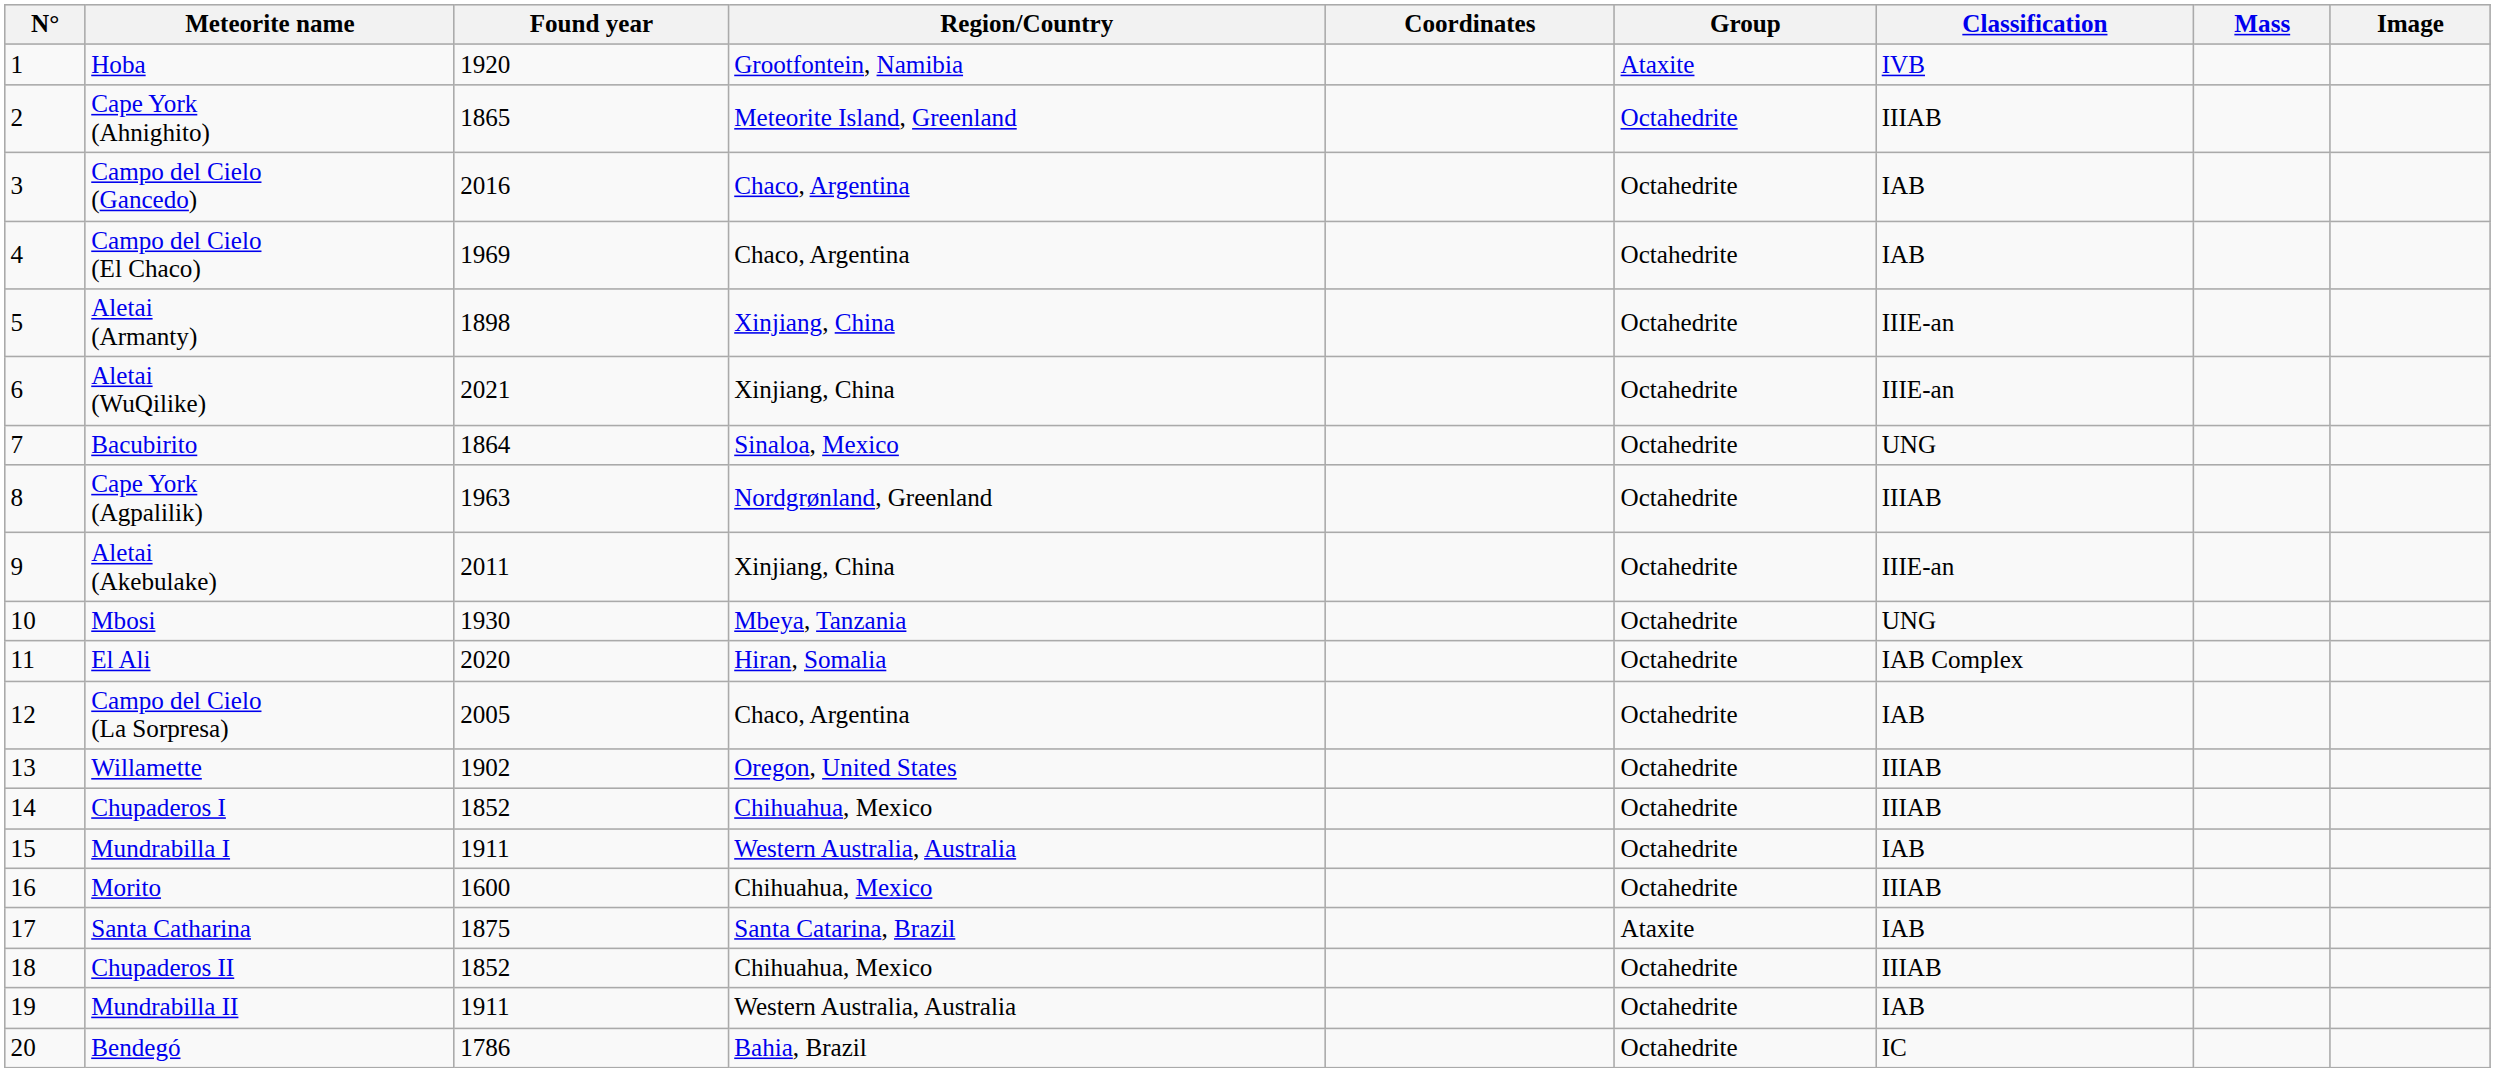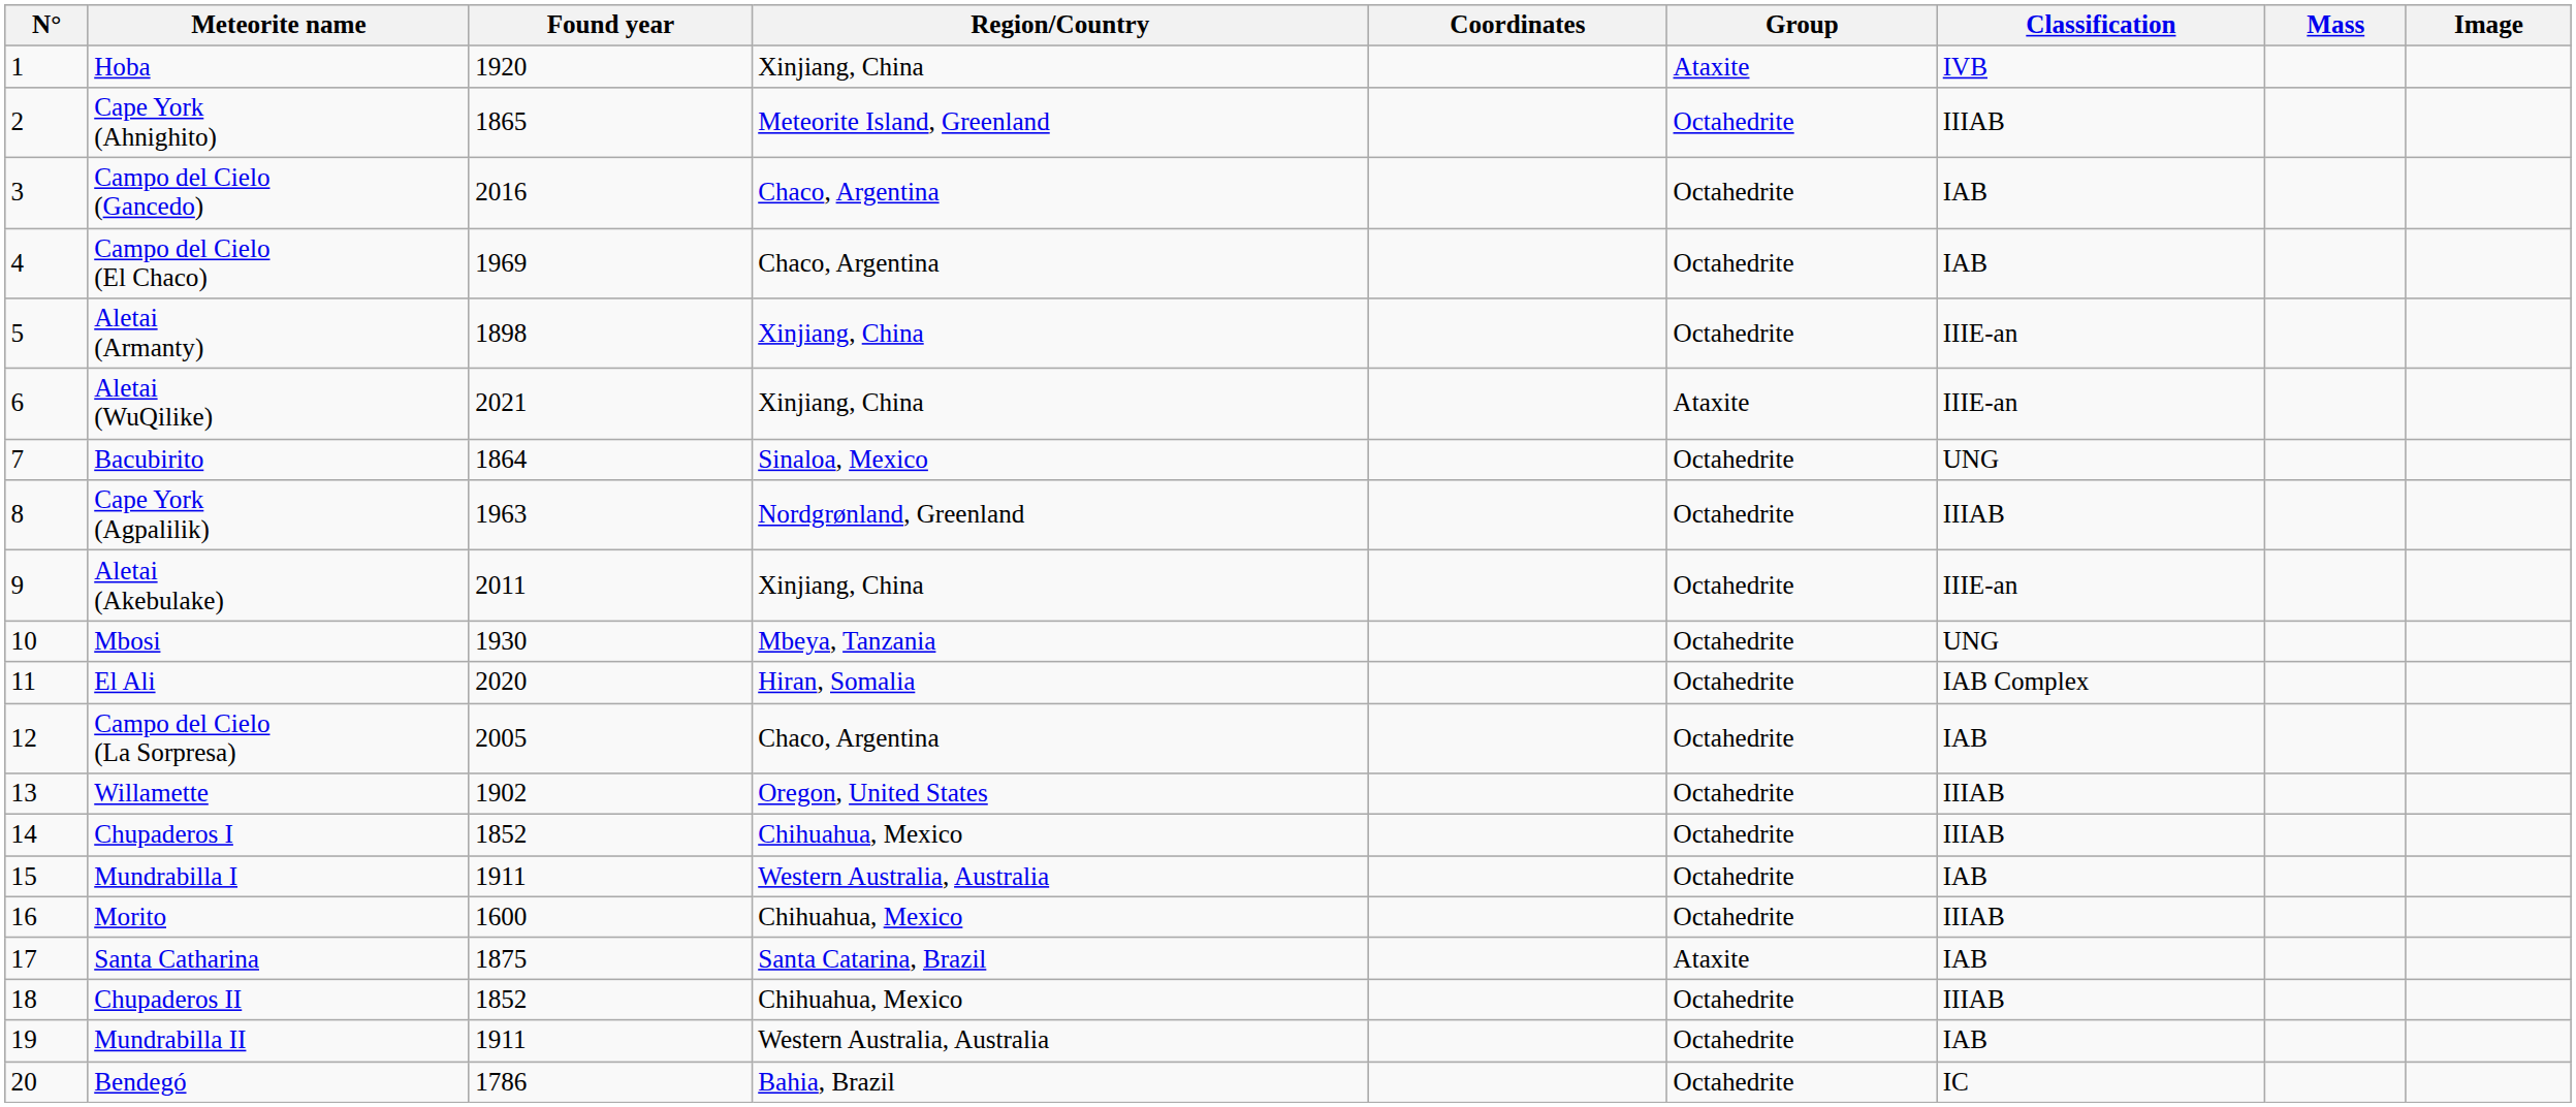Hoba | Region/Country: Grootfontein, Namibia -> Xinjiang, China
Aletai (WuQilike) | Group: Octahedrite -> Ataxite
